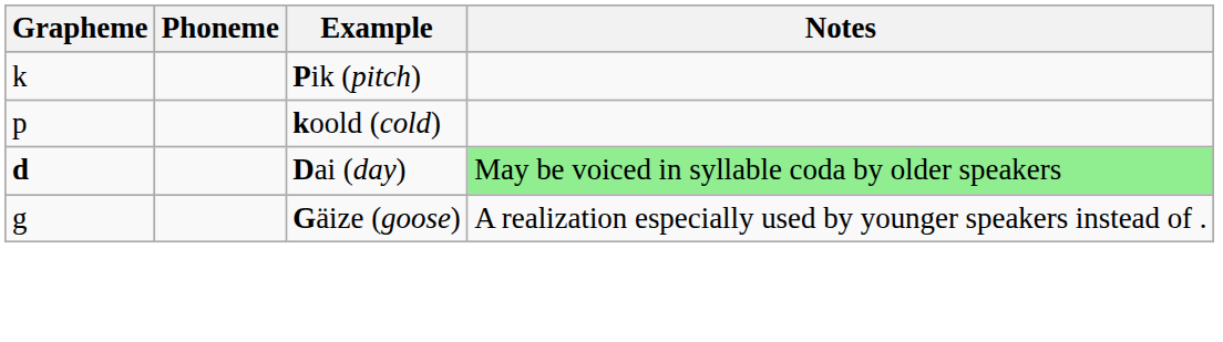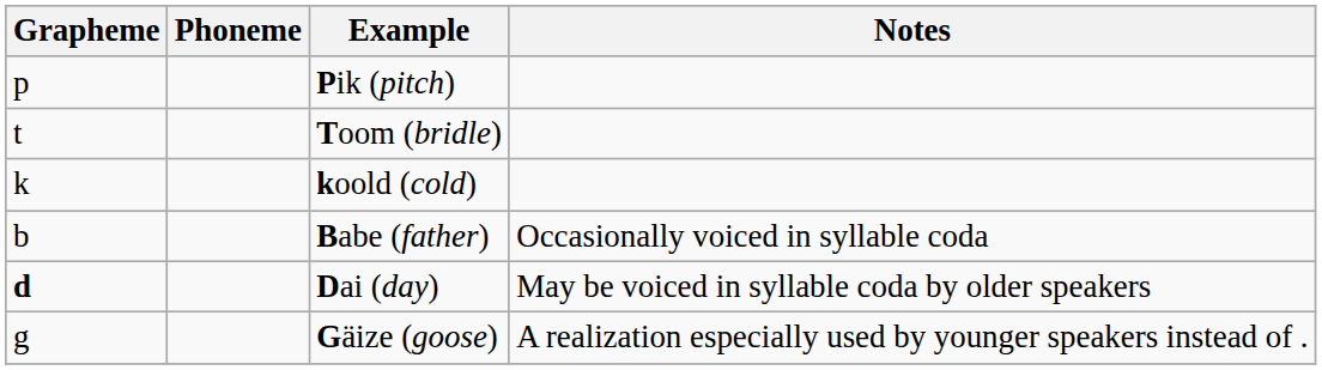Pik (pitch) | Grapheme: k -> p
+ row: t | Toom (bridle)
koold (cold) | Grapheme: p -> k
+ row: b | Babe (father) | Occasionally voiced in syllable coda
Dai (day) | Notes: lightgreen background -> no background
